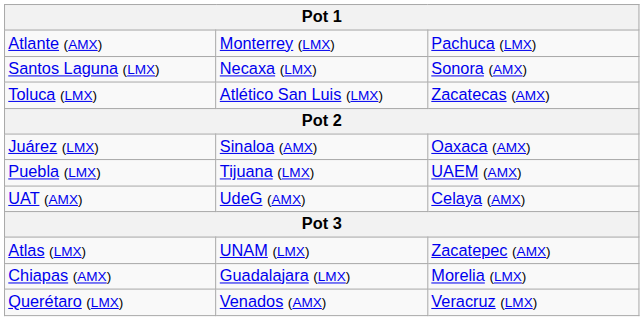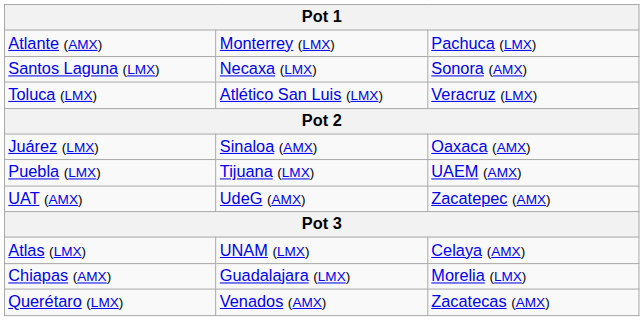Toluca (LMX) | column 3: Zacatecas (AMX) -> Veracruz (LMX)
UAT (AMX) | column 3: Celaya (AMX) -> Zacatepec (AMX)
Atlas (LMX) | column 3: Zacatepec (AMX) -> Celaya (AMX)
Querétaro (LMX) | column 3: Veracruz (LMX) -> Zacatecas (AMX)
